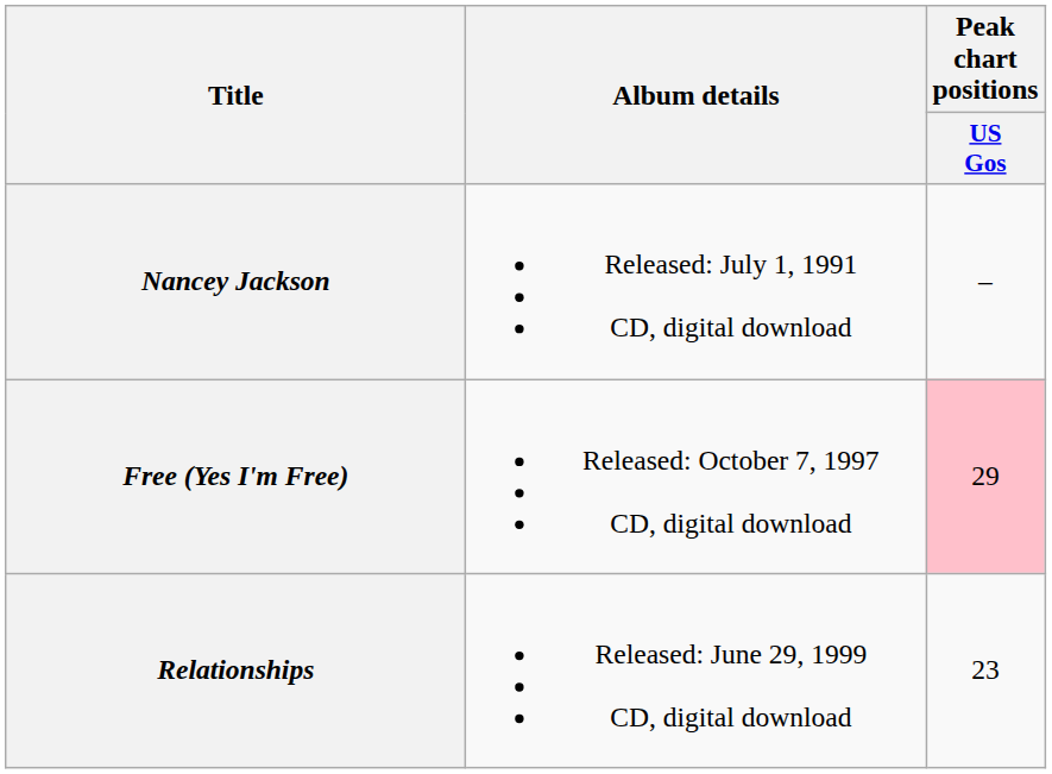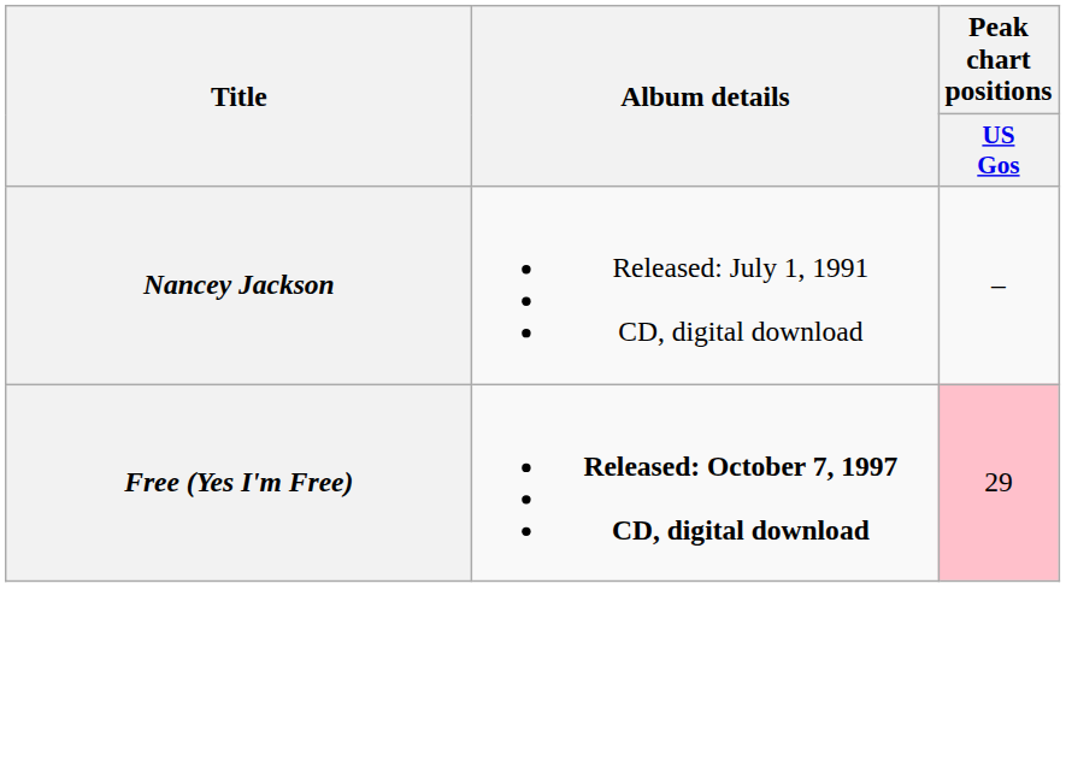Free (Yes I'm Free) | Album details: normal -> bold
- row: Relationships | Released: June 29, 1999 CD, digital download | 23
